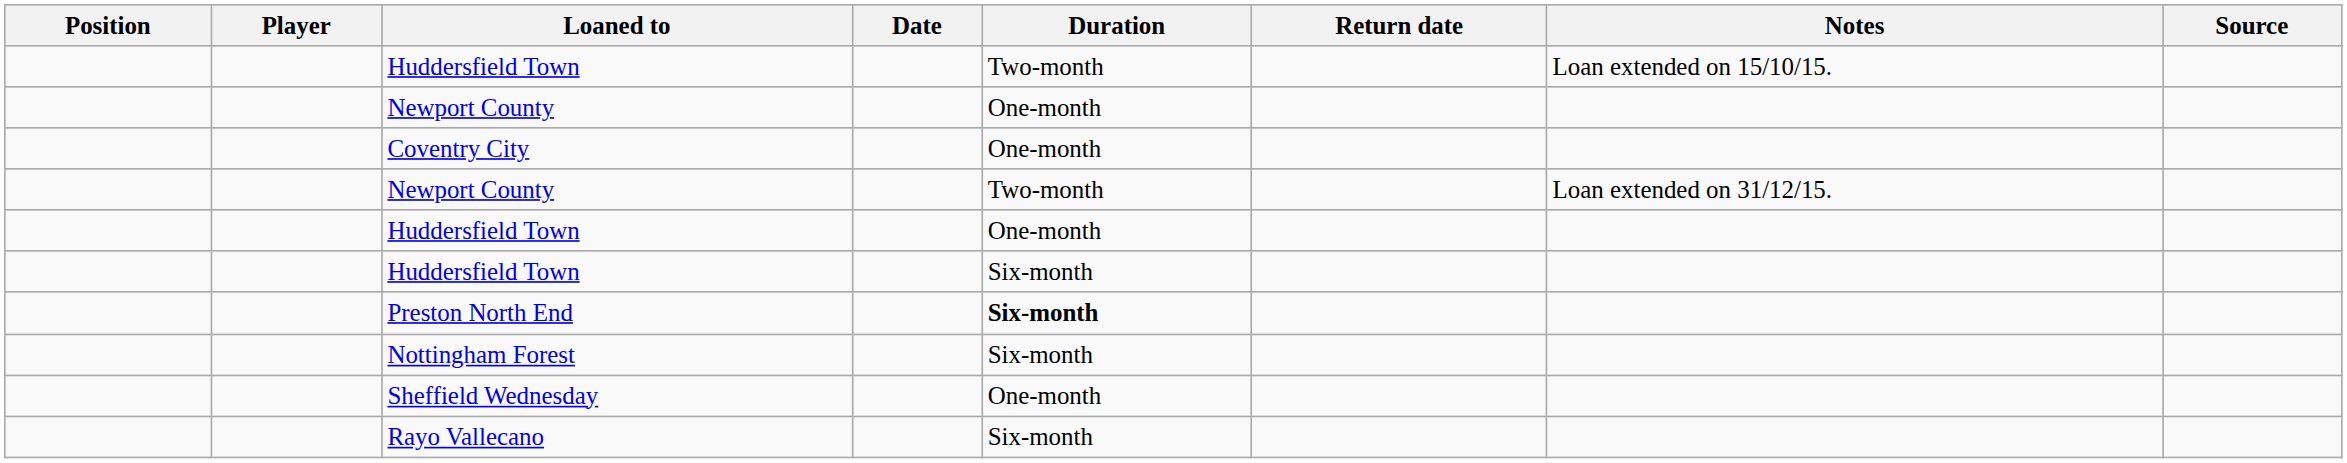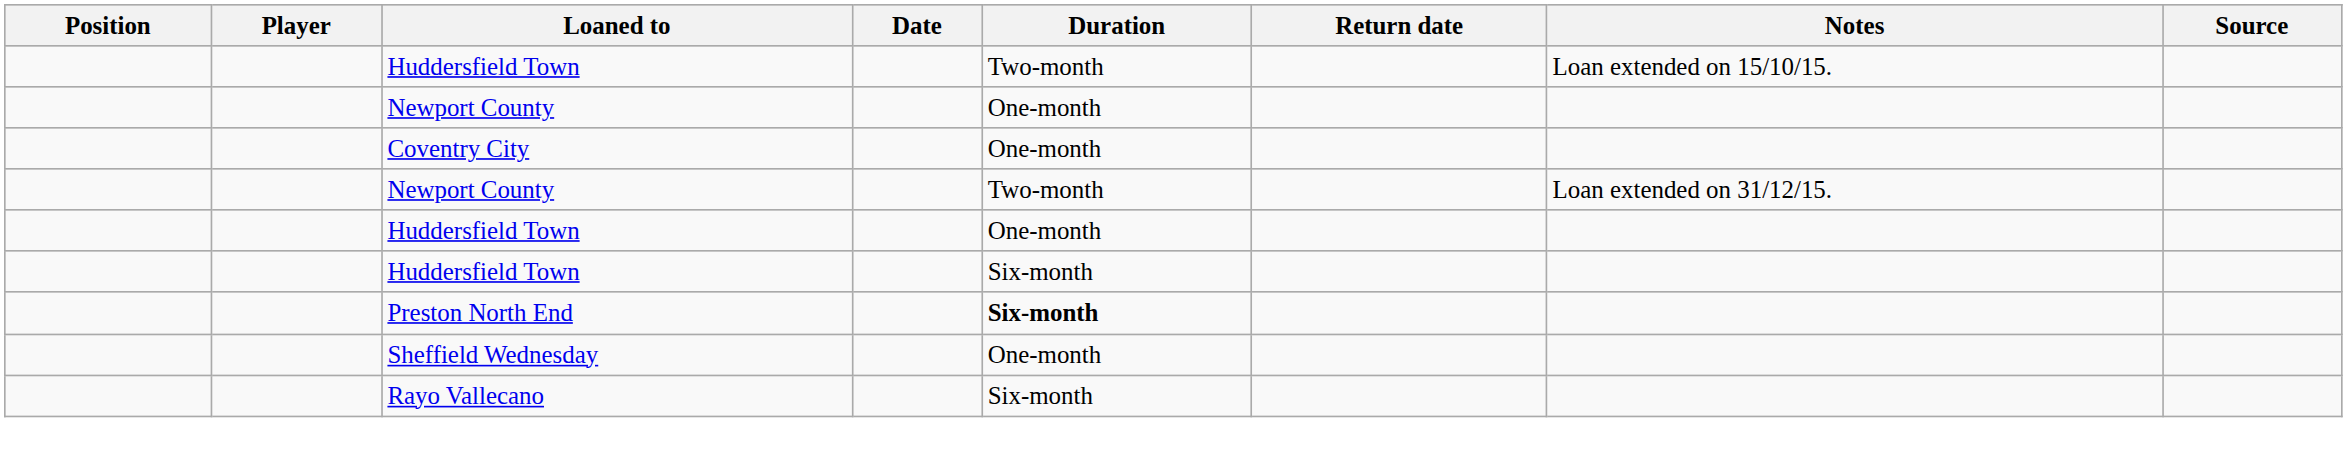- row: Nottingham Forest | Six-month
